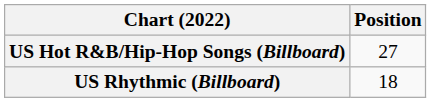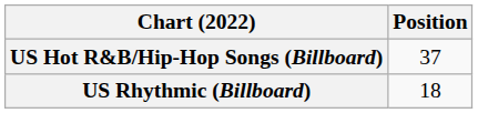US Hot R&B/Hip-Hop Songs (Billboard) | Position: 27 -> 37
